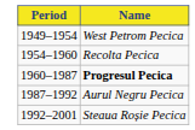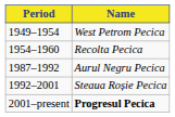- row: 1960–1987 | Progresul Pecica
+ row: 2001–present | Progresul Pecica
